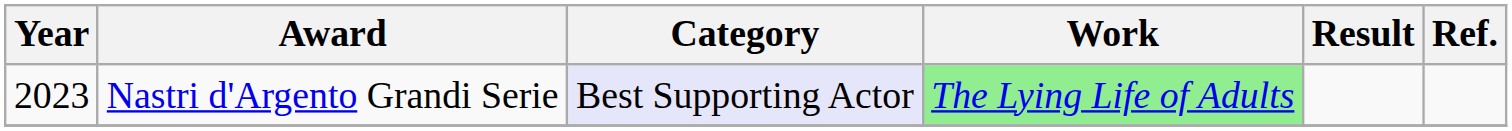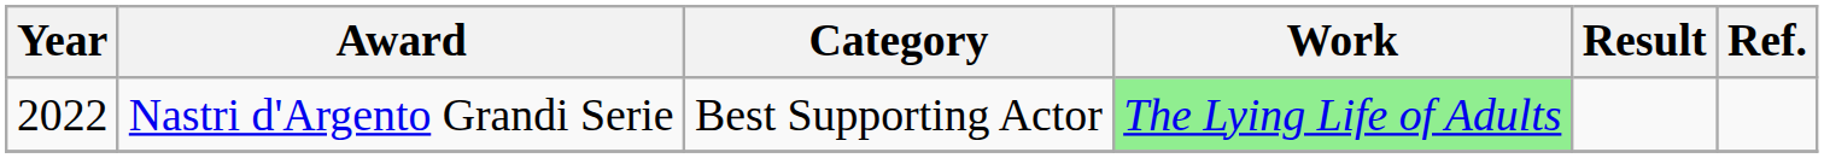Nastri d'Argento Grandi Serie | Year: 2023 -> 2022
Nastri d'Argento Grandi Serie | Category: lavender background -> no background
